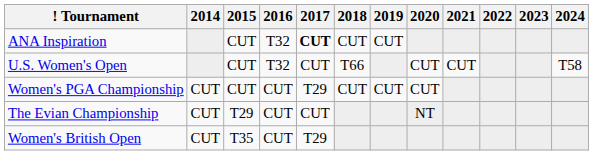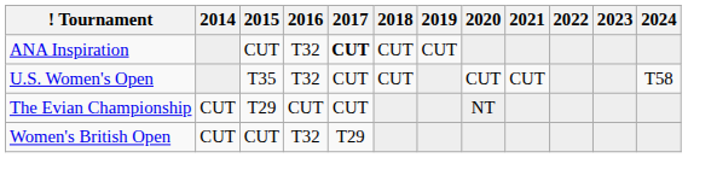U.S. Women's Open | 2015: CUT -> T35
U.S. Women's Open | 2018: T66 -> CUT
- row: Women's PGA Championship | CUT | CUT | CUT | T29 | CUT | CUT | CUT
Women's British Open | 2015: T35 -> CUT
Women's British Open | 2016: CUT -> T32
